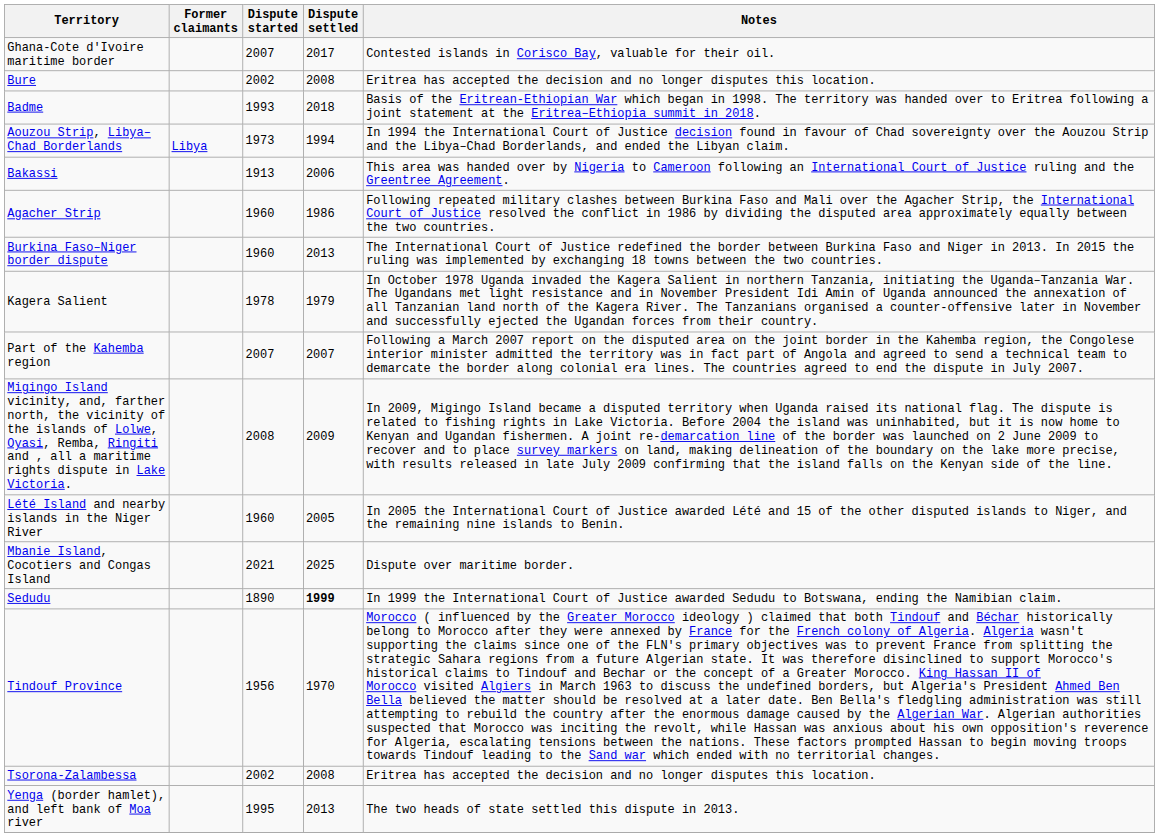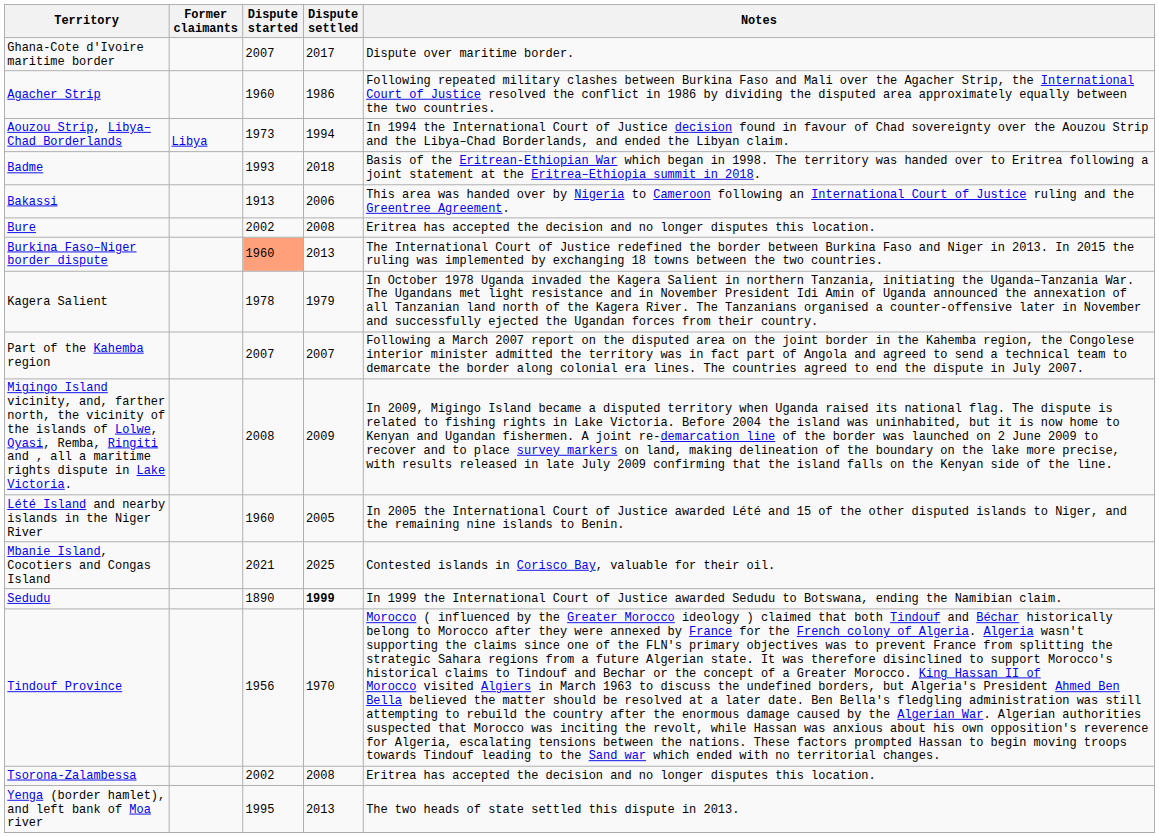Ghana-Cote d'Ivoire maritime border | Notes: Contested islands in Corisco Bay, valuable for their oil. -> Dispute over maritime border.
rows swapped: Agacher Strip <-> Bure
rows swapped: Aouzou Strip, Libya–Chad Borderlands <-> Badme
Burkina Faso–Niger border dispute | Dispute started: no background -> lightsalmon background
Mbanie Island, Cocotiers and Congas Island | Notes: Dispute over maritime border. -> Contested islands in Corisco Bay, valuable for their oil.
